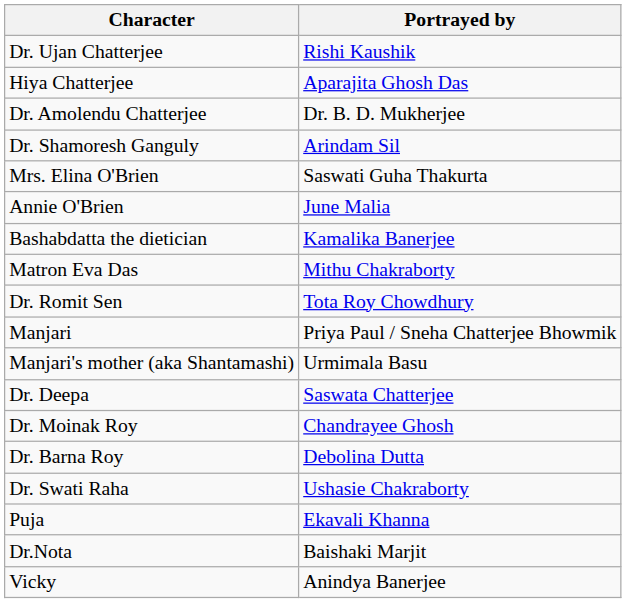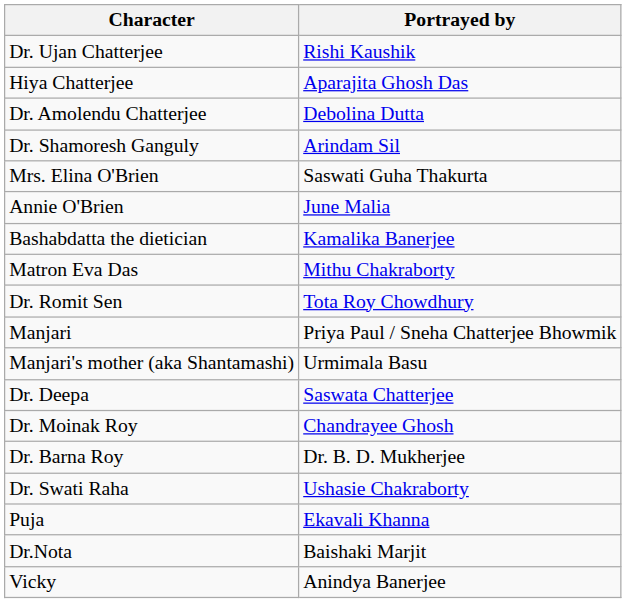Dr. Amolendu Chatterjee | Portrayed by: Dr. B. D. Mukherjee -> Debolina Dutta
Dr. Barna Roy | Portrayed by: Debolina Dutta -> Dr. B. D. Mukherjee
